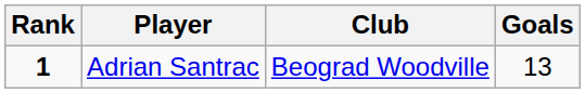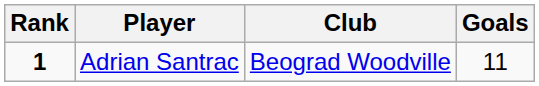Adrian Santrac | Goals: 13 -> 11
